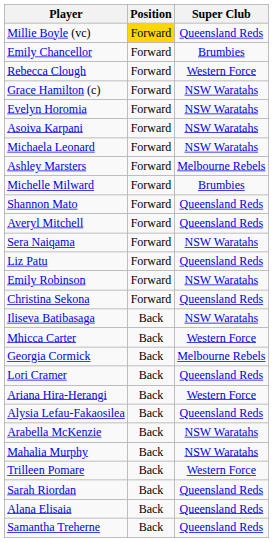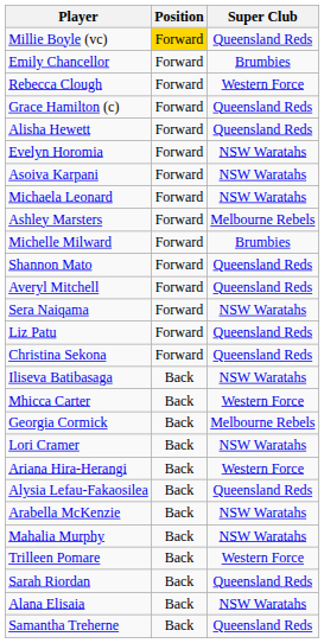Grace Hamilton (c) | Super Club: NSW Waratahs -> Queensland Reds
+ row: Alisha Hewett | Forward | Queensland Reds
- row: Emily Robinson | Forward | NSW Waratahs
Lori Cramer | Super Club: Queensland Reds -> NSW Waratahs
Alana Elisaia | Super Club: Queensland Reds -> NSW Waratahs
